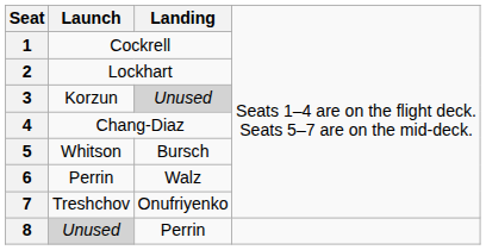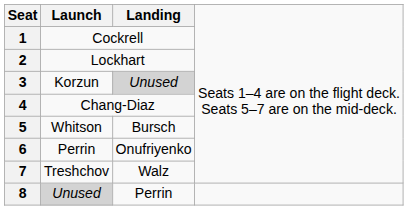6 | column 3: Walz -> Onufriyenko
7 | column 3: Onufriyenko -> Walz
